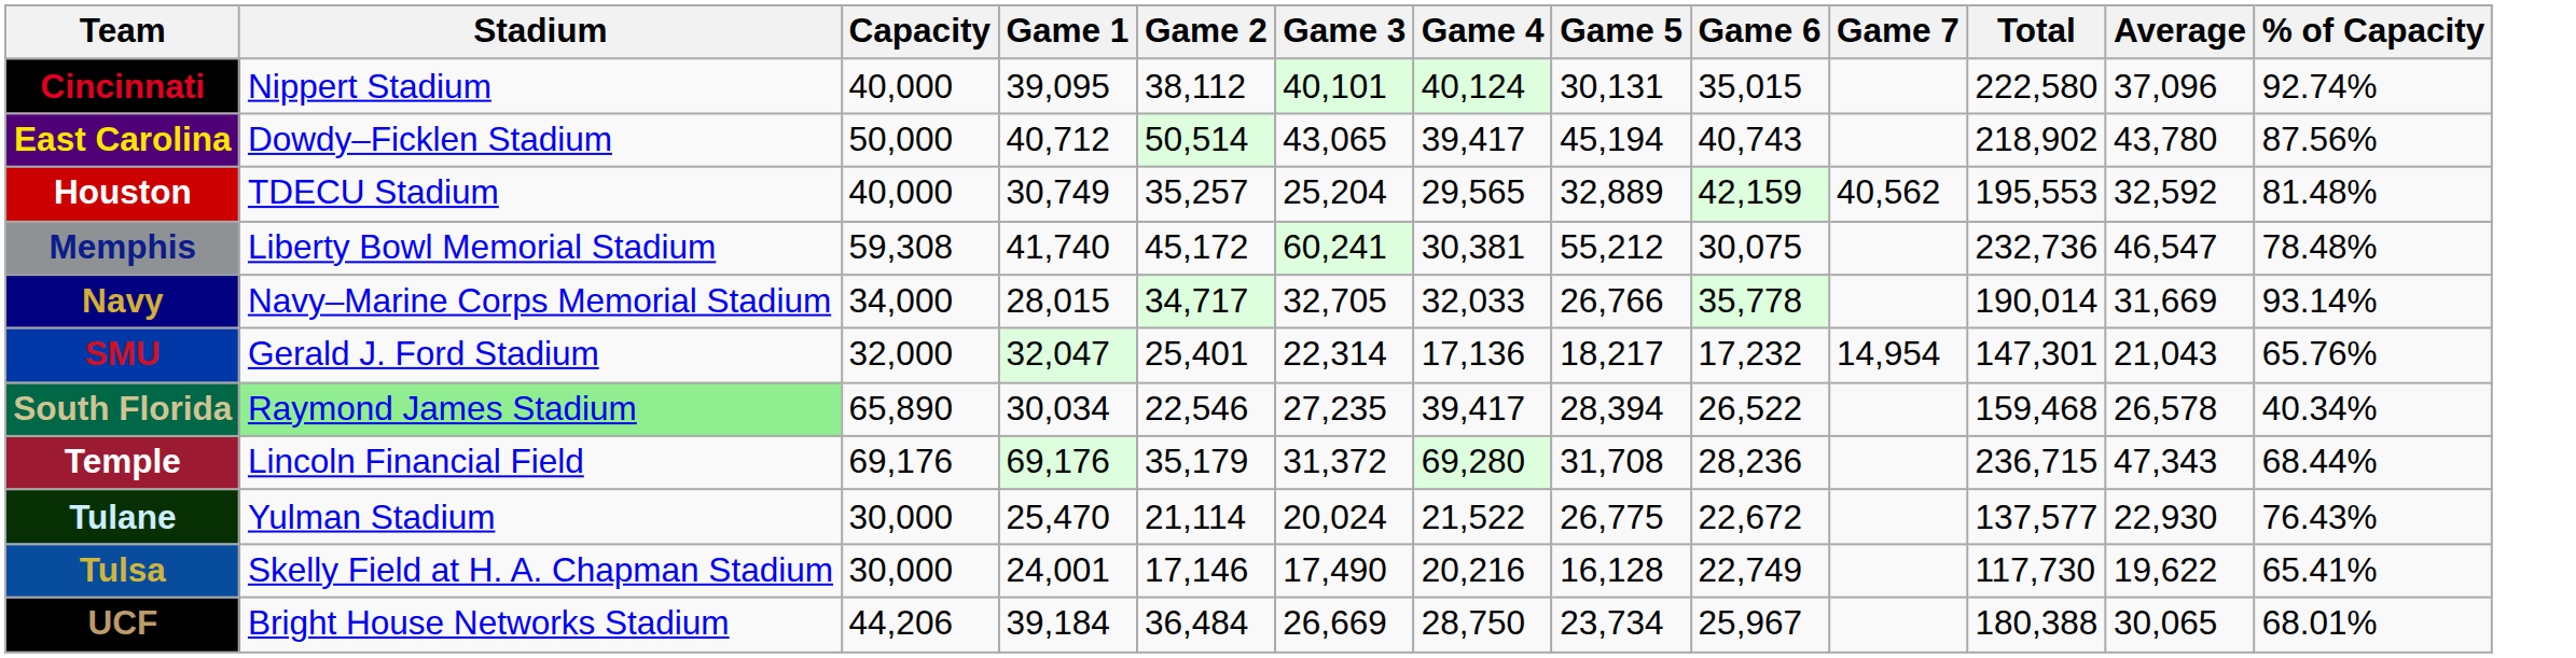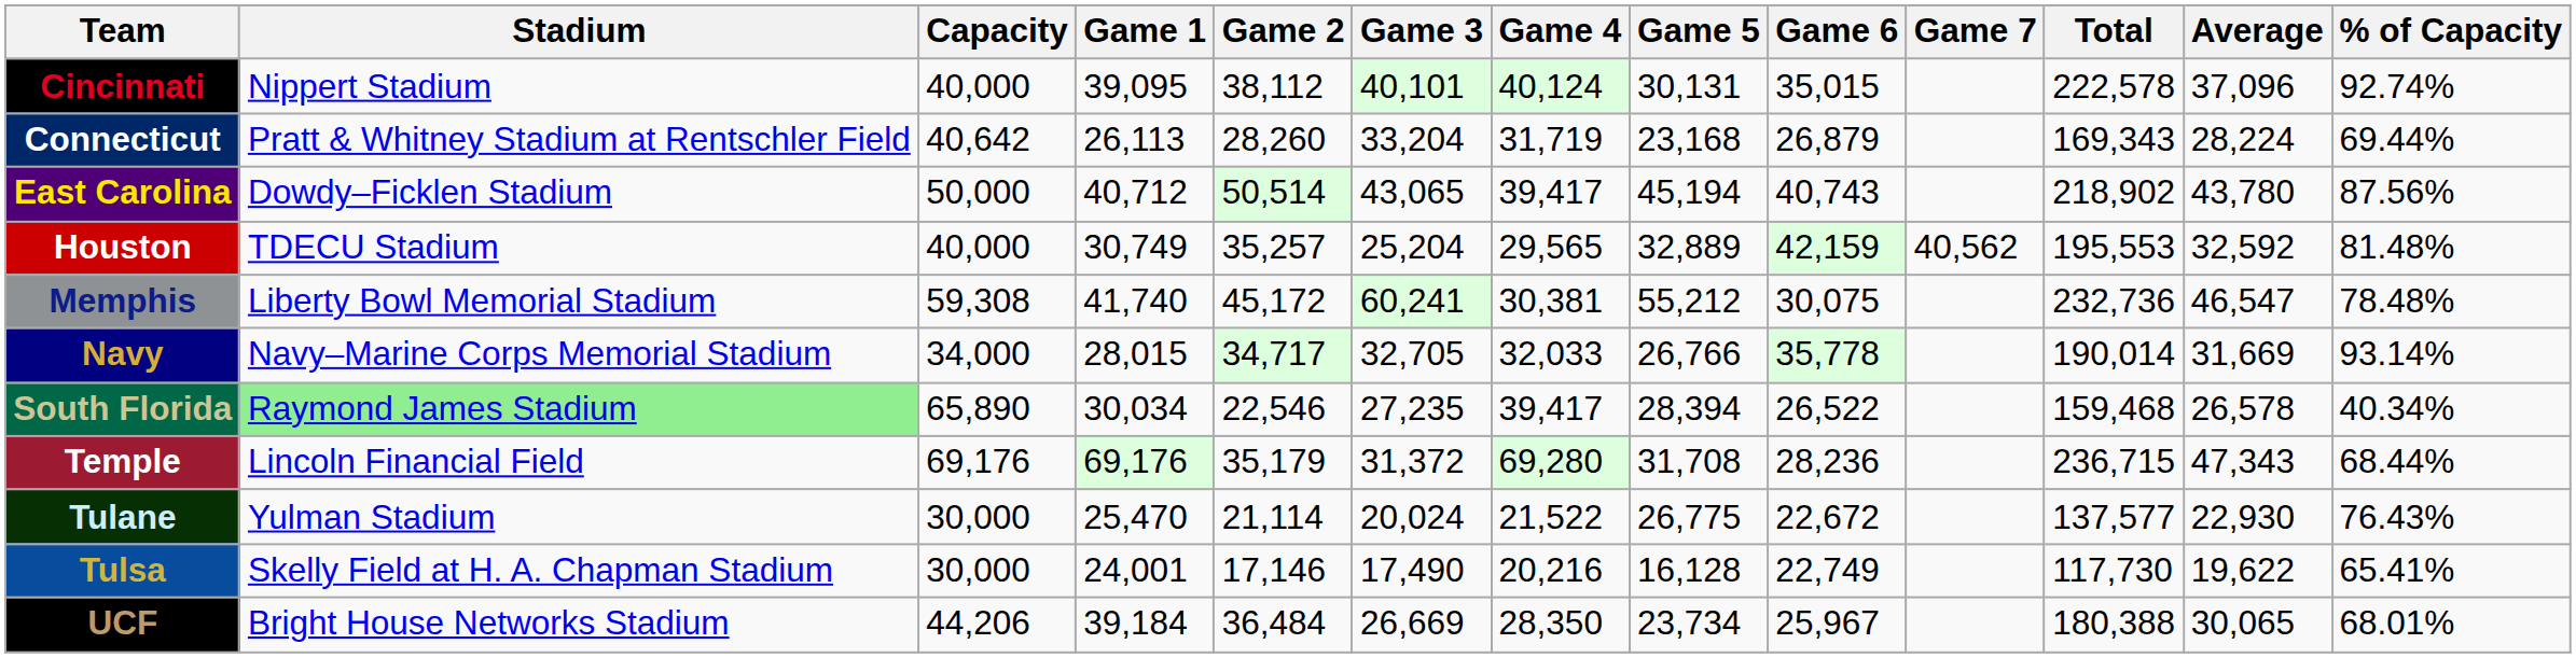Cincinnati | Total: 222,580 -> 222,578
+ row: Connecticut | Pratt & Whitney Stadium at Rentschler Field | 40,642 | 26,113 | 28,260 | 33,204 | 31,719 | 23,168 | 26,879 | 169,343 | 28,224 | 69.44%
- row: SMU | Gerald J. Ford Stadium | 32,000 | 32,047 | 25,401 | 22,314 | 17,136 | 18,217 | 17,232 | 14,954 | 147,301 | 21,043 | 65.76%
UCF | Game 4: 28,750 -> 28,350
